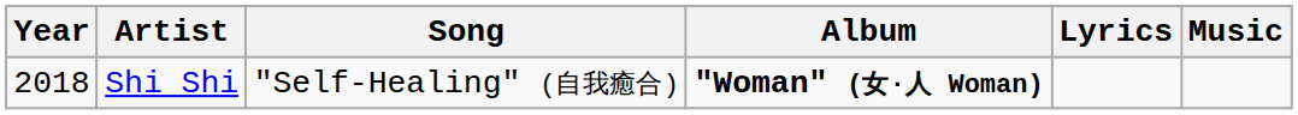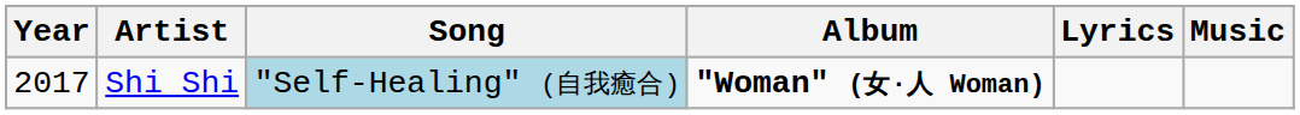Shi Shi | Year: 2018 -> 2017
Shi Shi | Song: no background -> lightblue background
